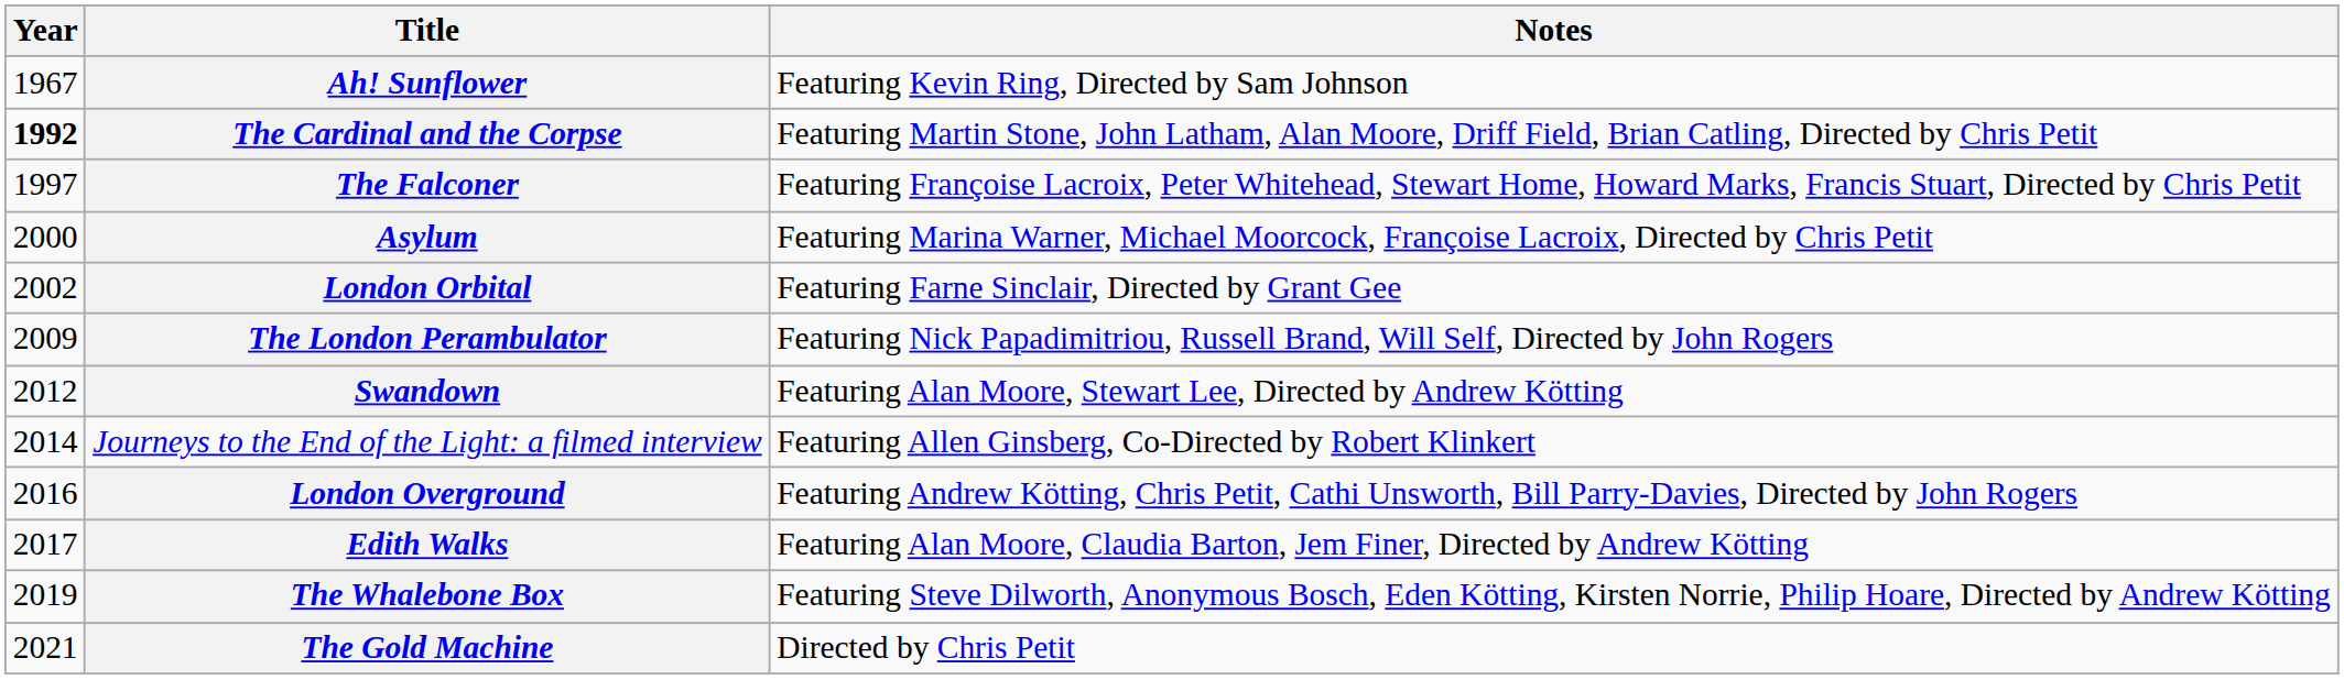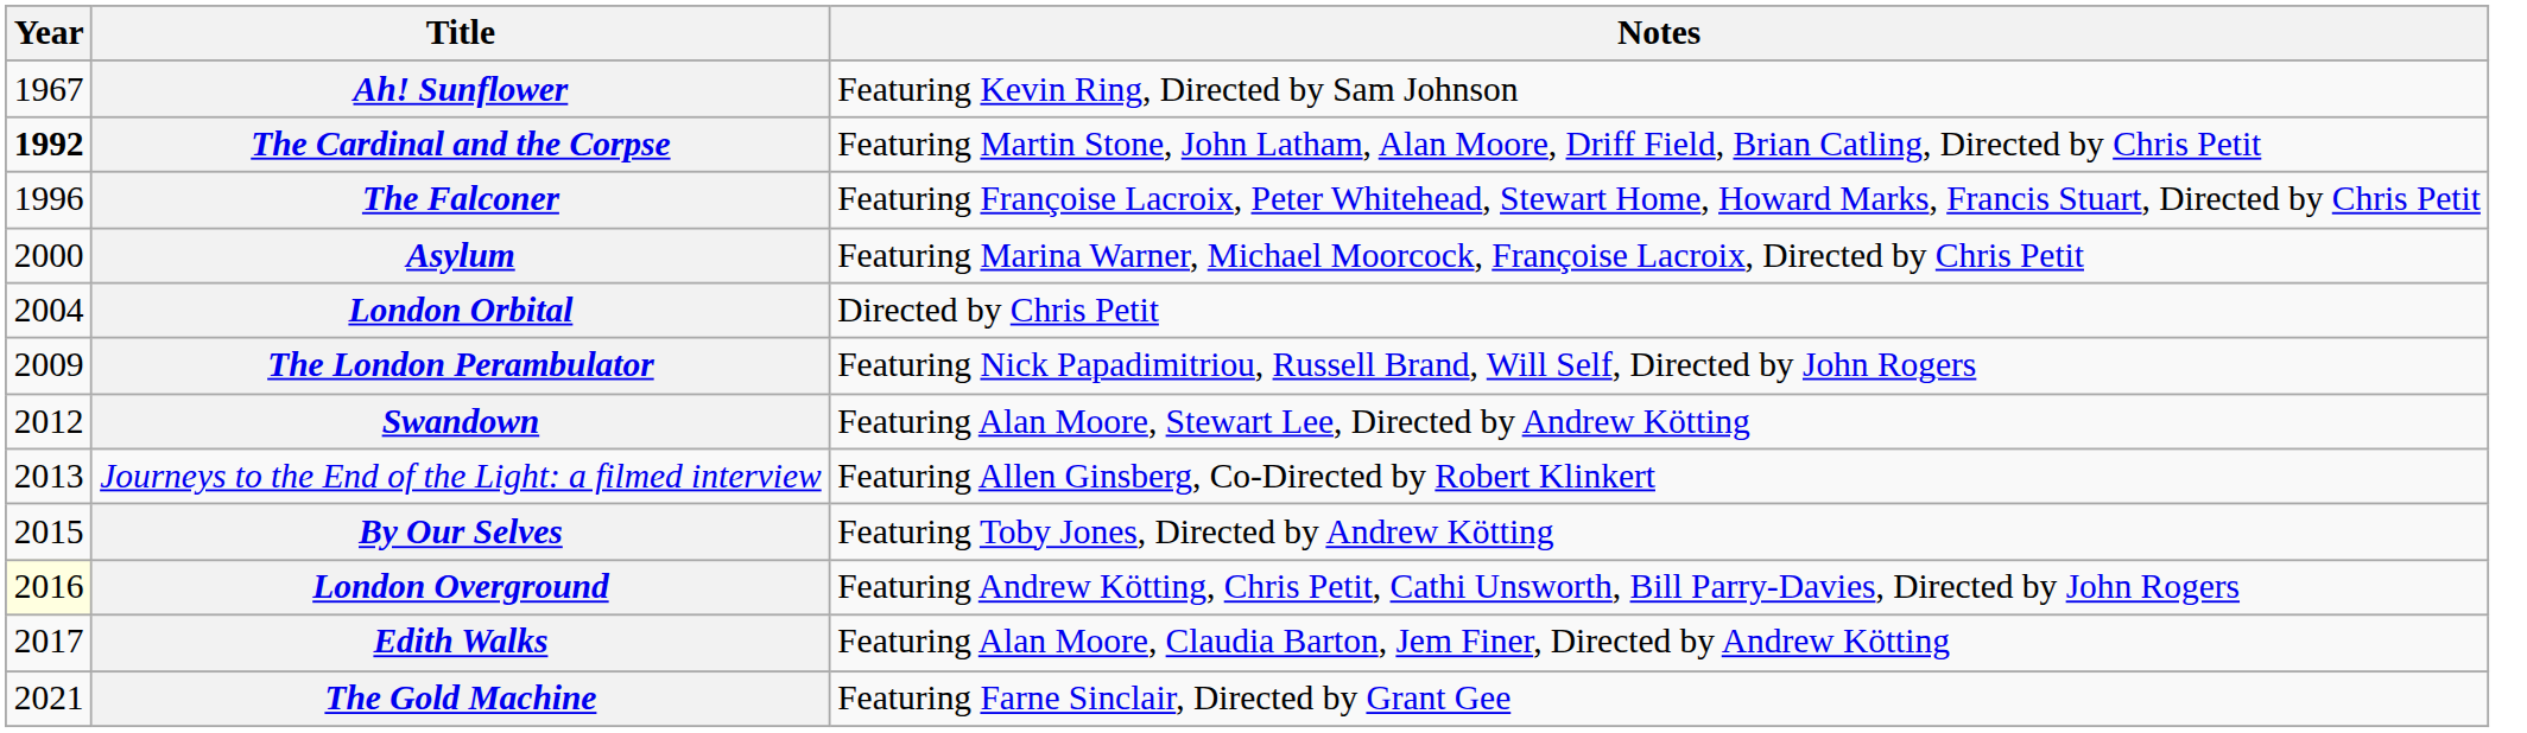The Falconer | Year: 1997 -> 1996
London Orbital | Year: 2002 -> 2004
London Orbital | Notes: Featuring Farne Sinclair, Directed by Grant Gee -> Directed by Chris Petit
Journeys to the End of the Light: a filmed interview | Year: 2014 -> 2013
+ row: 2015 | By Our Selves | Featuring Toby Jones, Directed by Andrew Kötting
London Overground | Year: no background -> lightyellow background
- row: 2019 | The Whalebone Box | Featuring Steve Dilworth, Anonymous Bosch, Eden Kötting, Kirsten Norrie, Philip Hoare, Directed by Andrew Kötting
The Gold Machine | Notes: Directed by Chris Petit -> Featuring Farne Sinclair, Directed by Grant Gee
